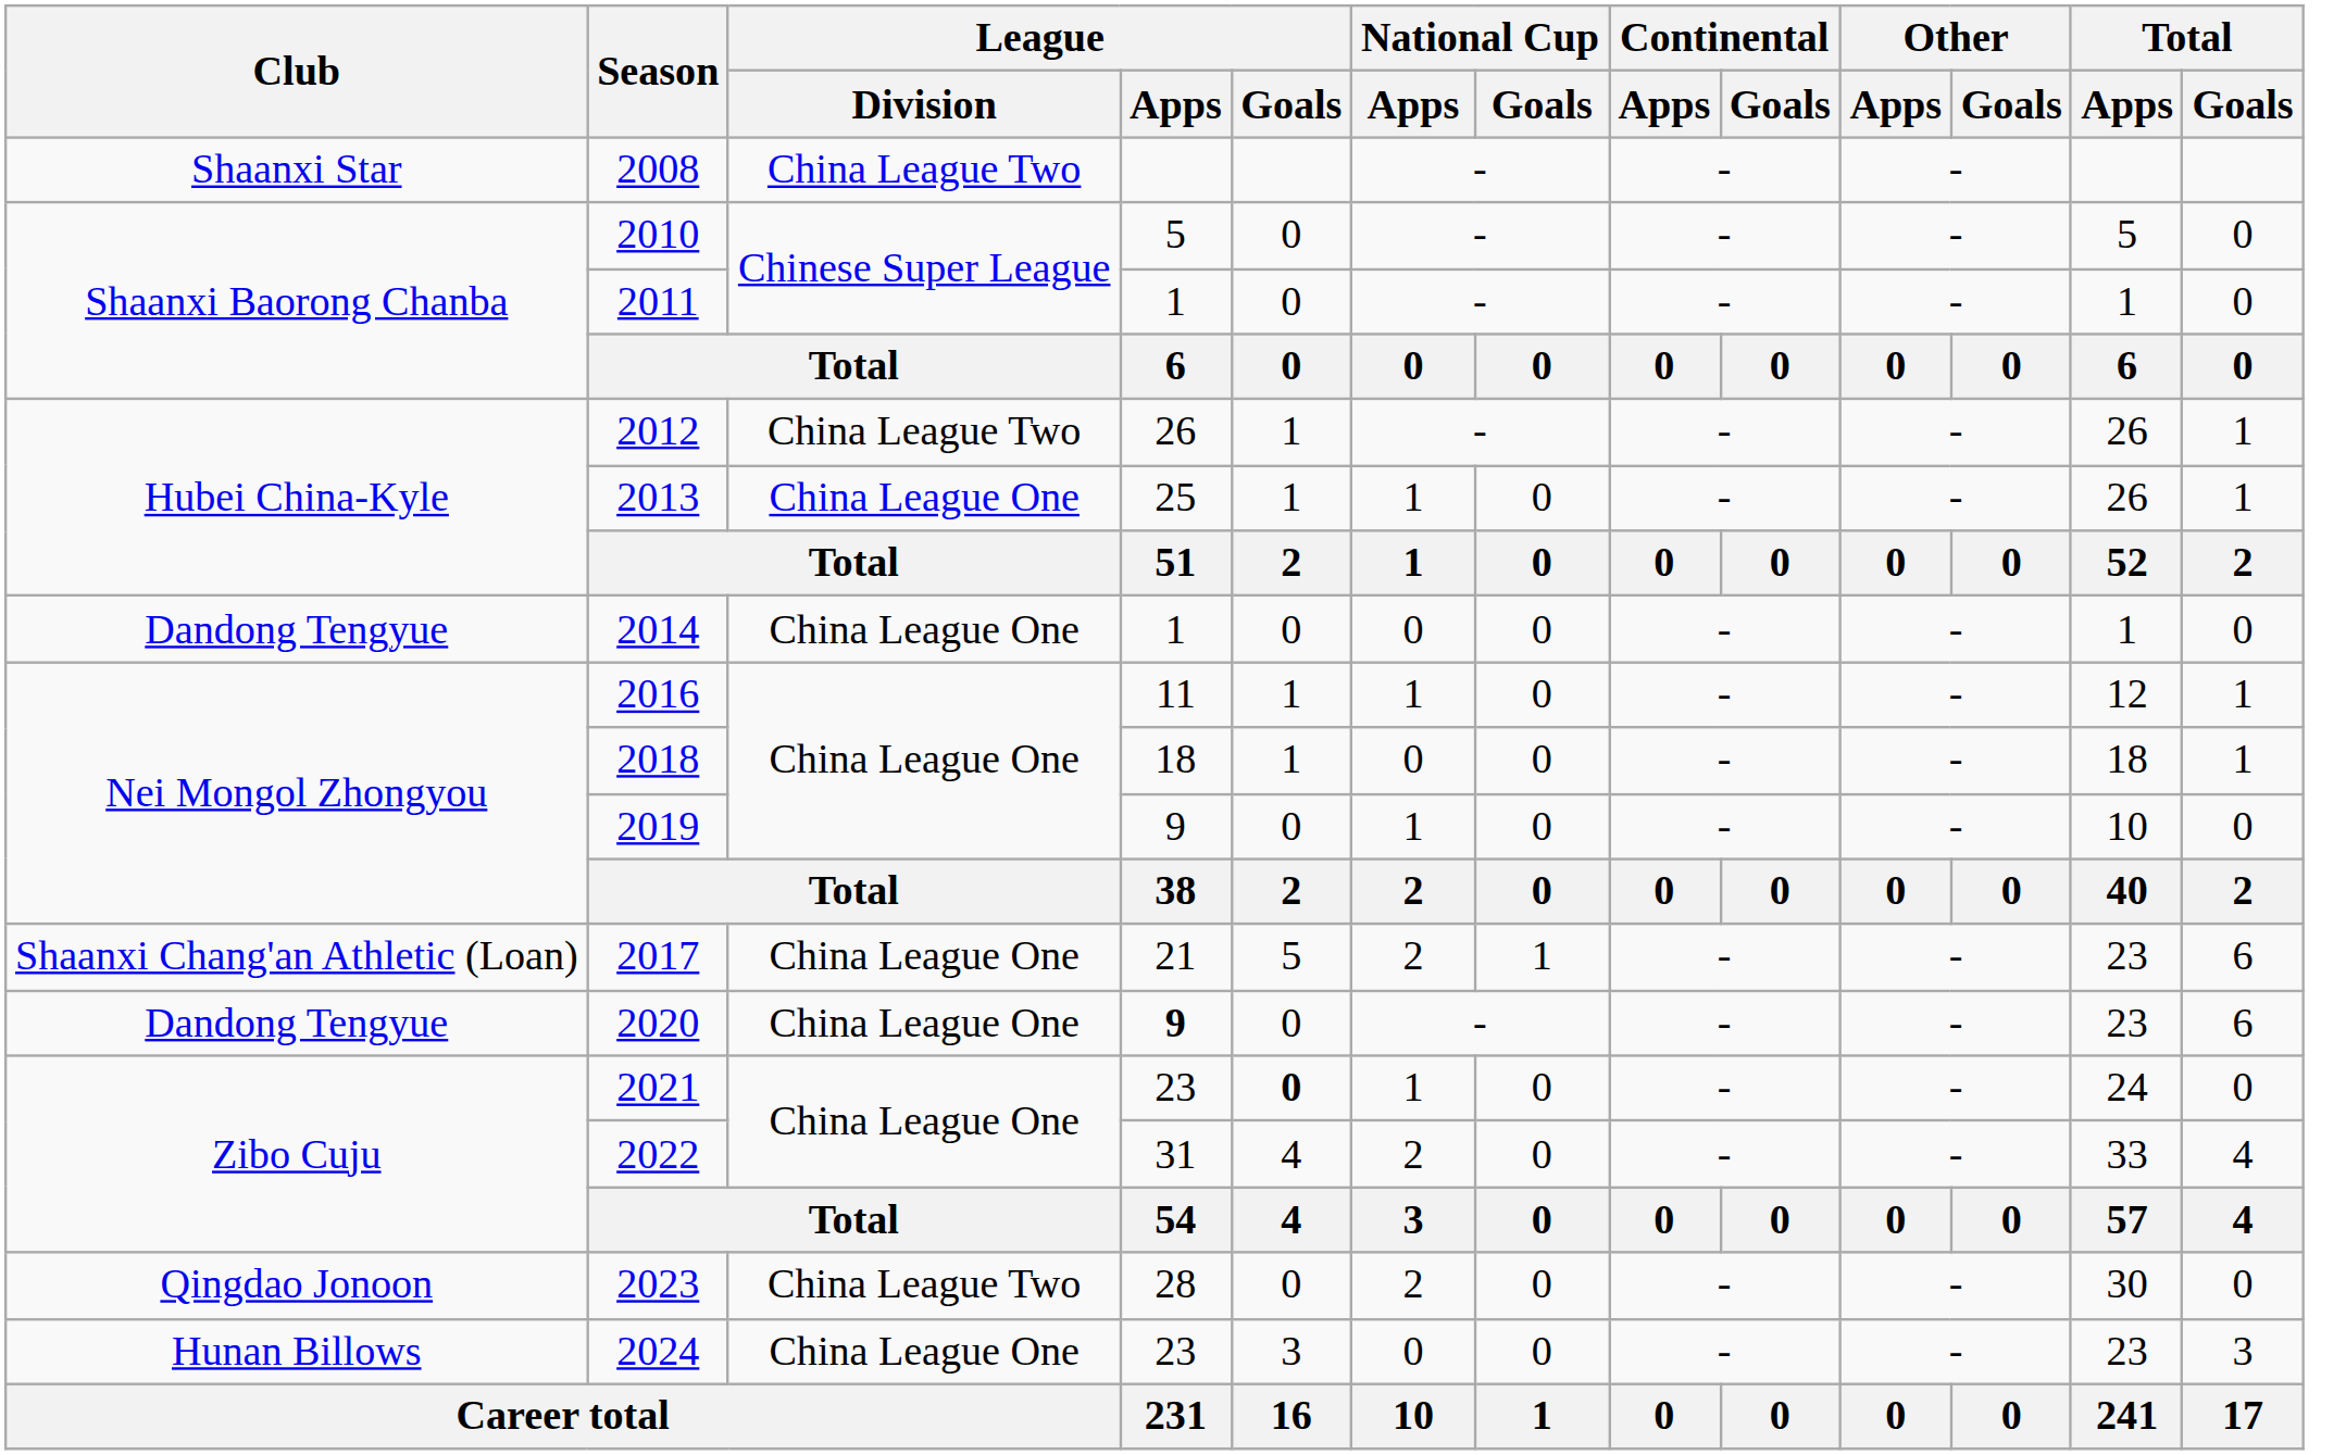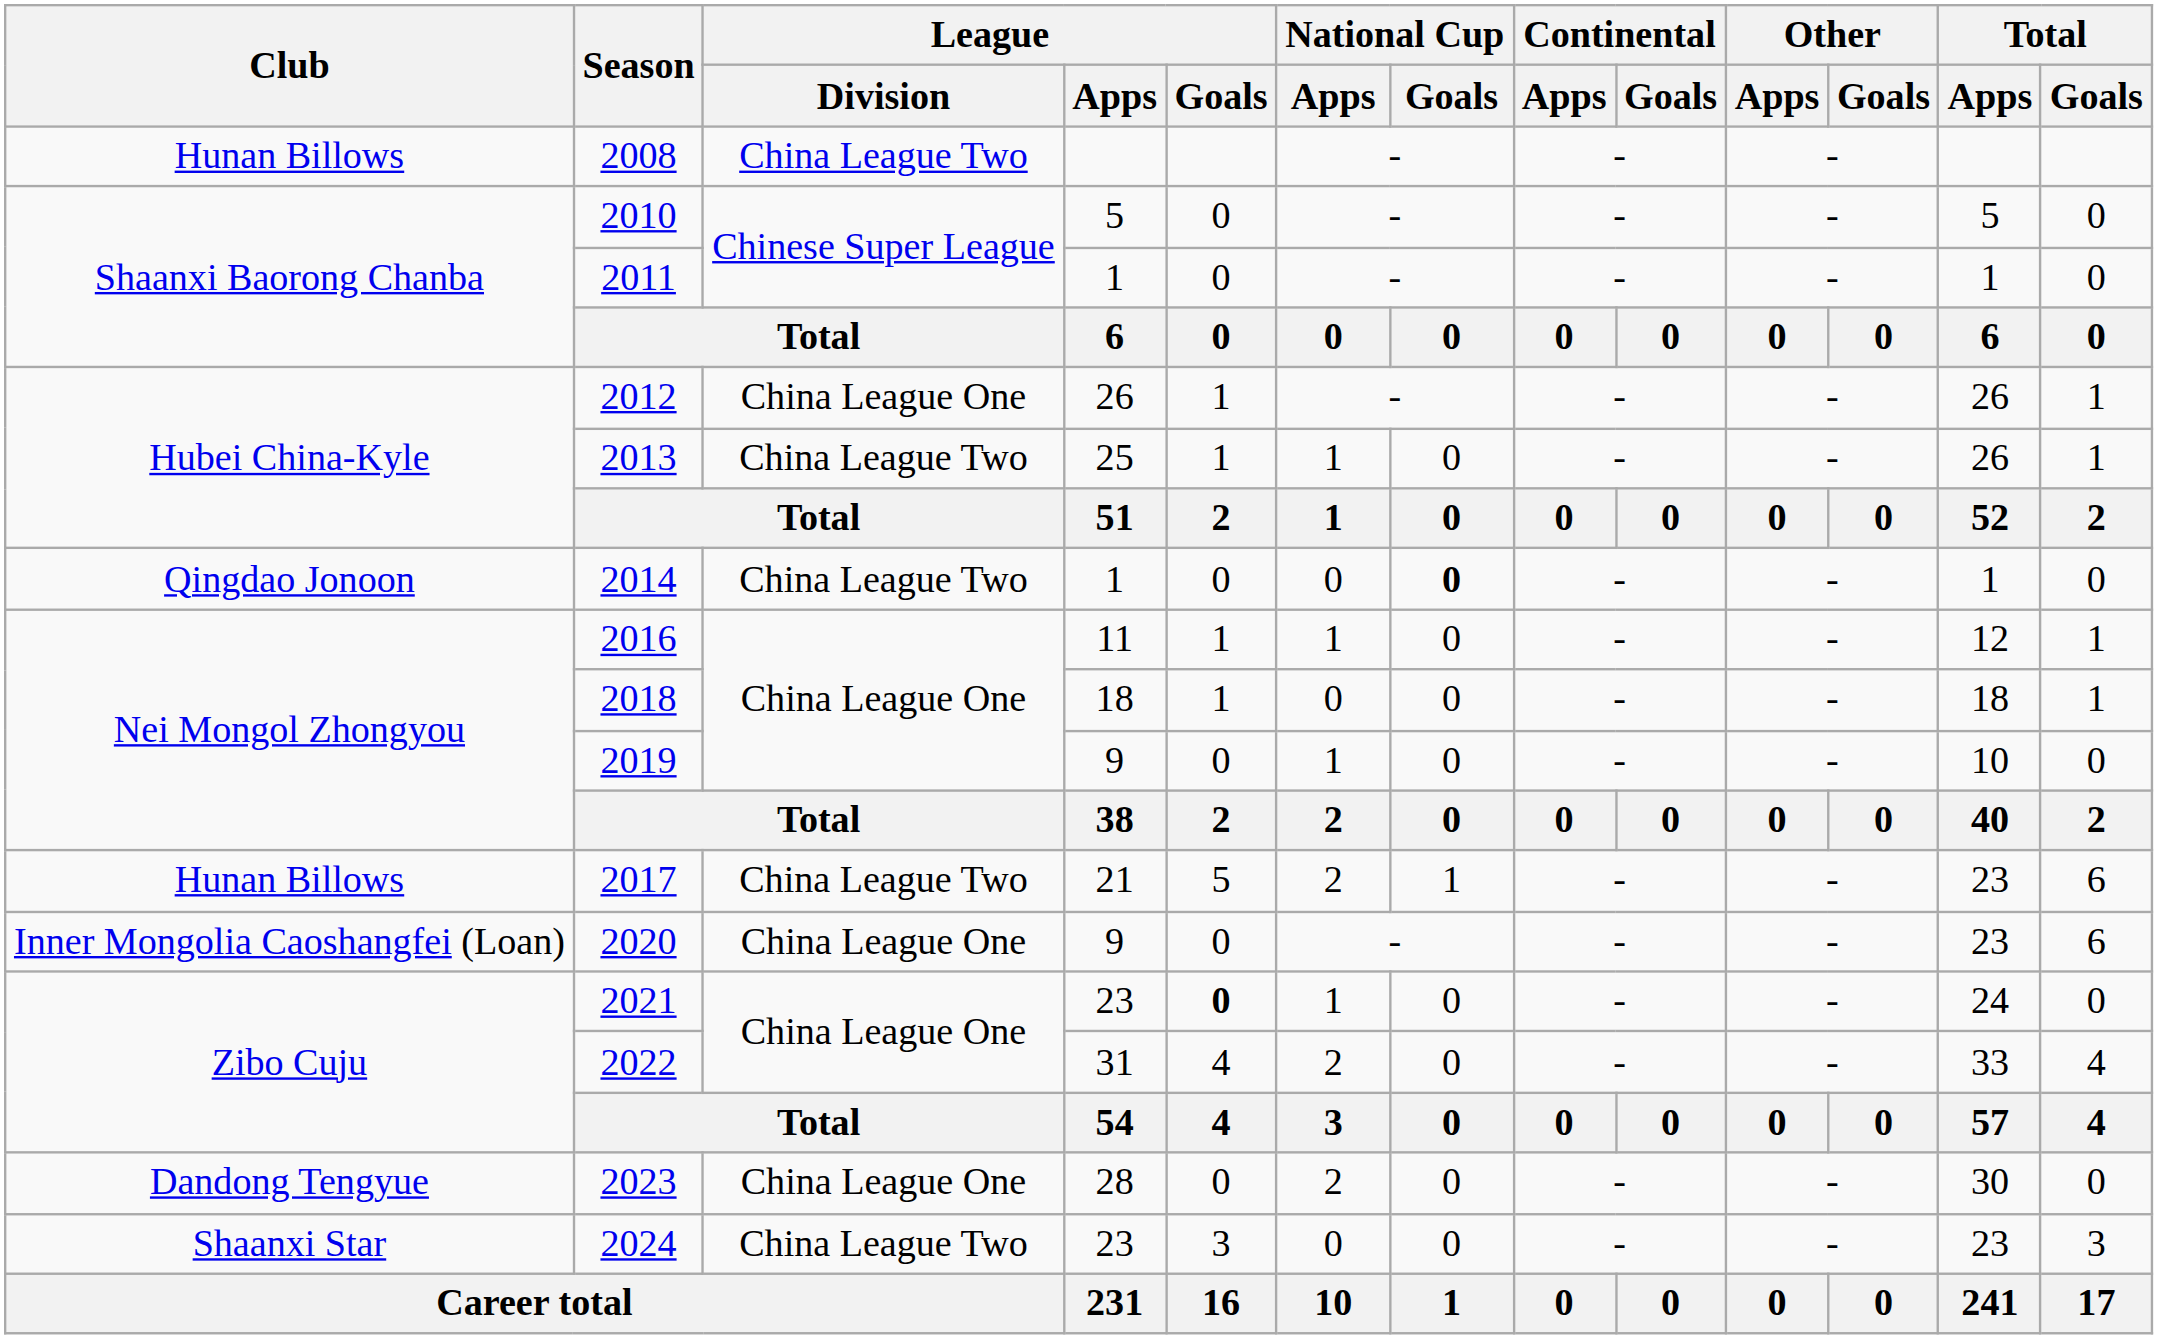2008 | Club: Shaanxi Star -> Hunan Billows
2012 | League / Division: China League Two -> China League One
2013 | League / Division: China League One -> China League Two
2014 | Club: Dandong Tengyue -> Qingdao Jonoon
2014 | League / Division: China League One -> China League Two
2014 | National Cup / Goals: normal -> bold
2017 | Club: Shaanxi Chang'an Athletic (Loan) -> Hunan Billows
2017 | League / Division: China League One -> China League Two
2020 | Club: Dandong Tengyue -> Inner Mongolia Caoshangfei (Loan)
2020 | League / Apps: bold -> normal
2023 | Club: Qingdao Jonoon -> Dandong Tengyue
2023 | League / Division: China League Two -> China League One
2024 | Club: Hunan Billows -> Shaanxi Star
2024 | League / Division: China League One -> China League Two
